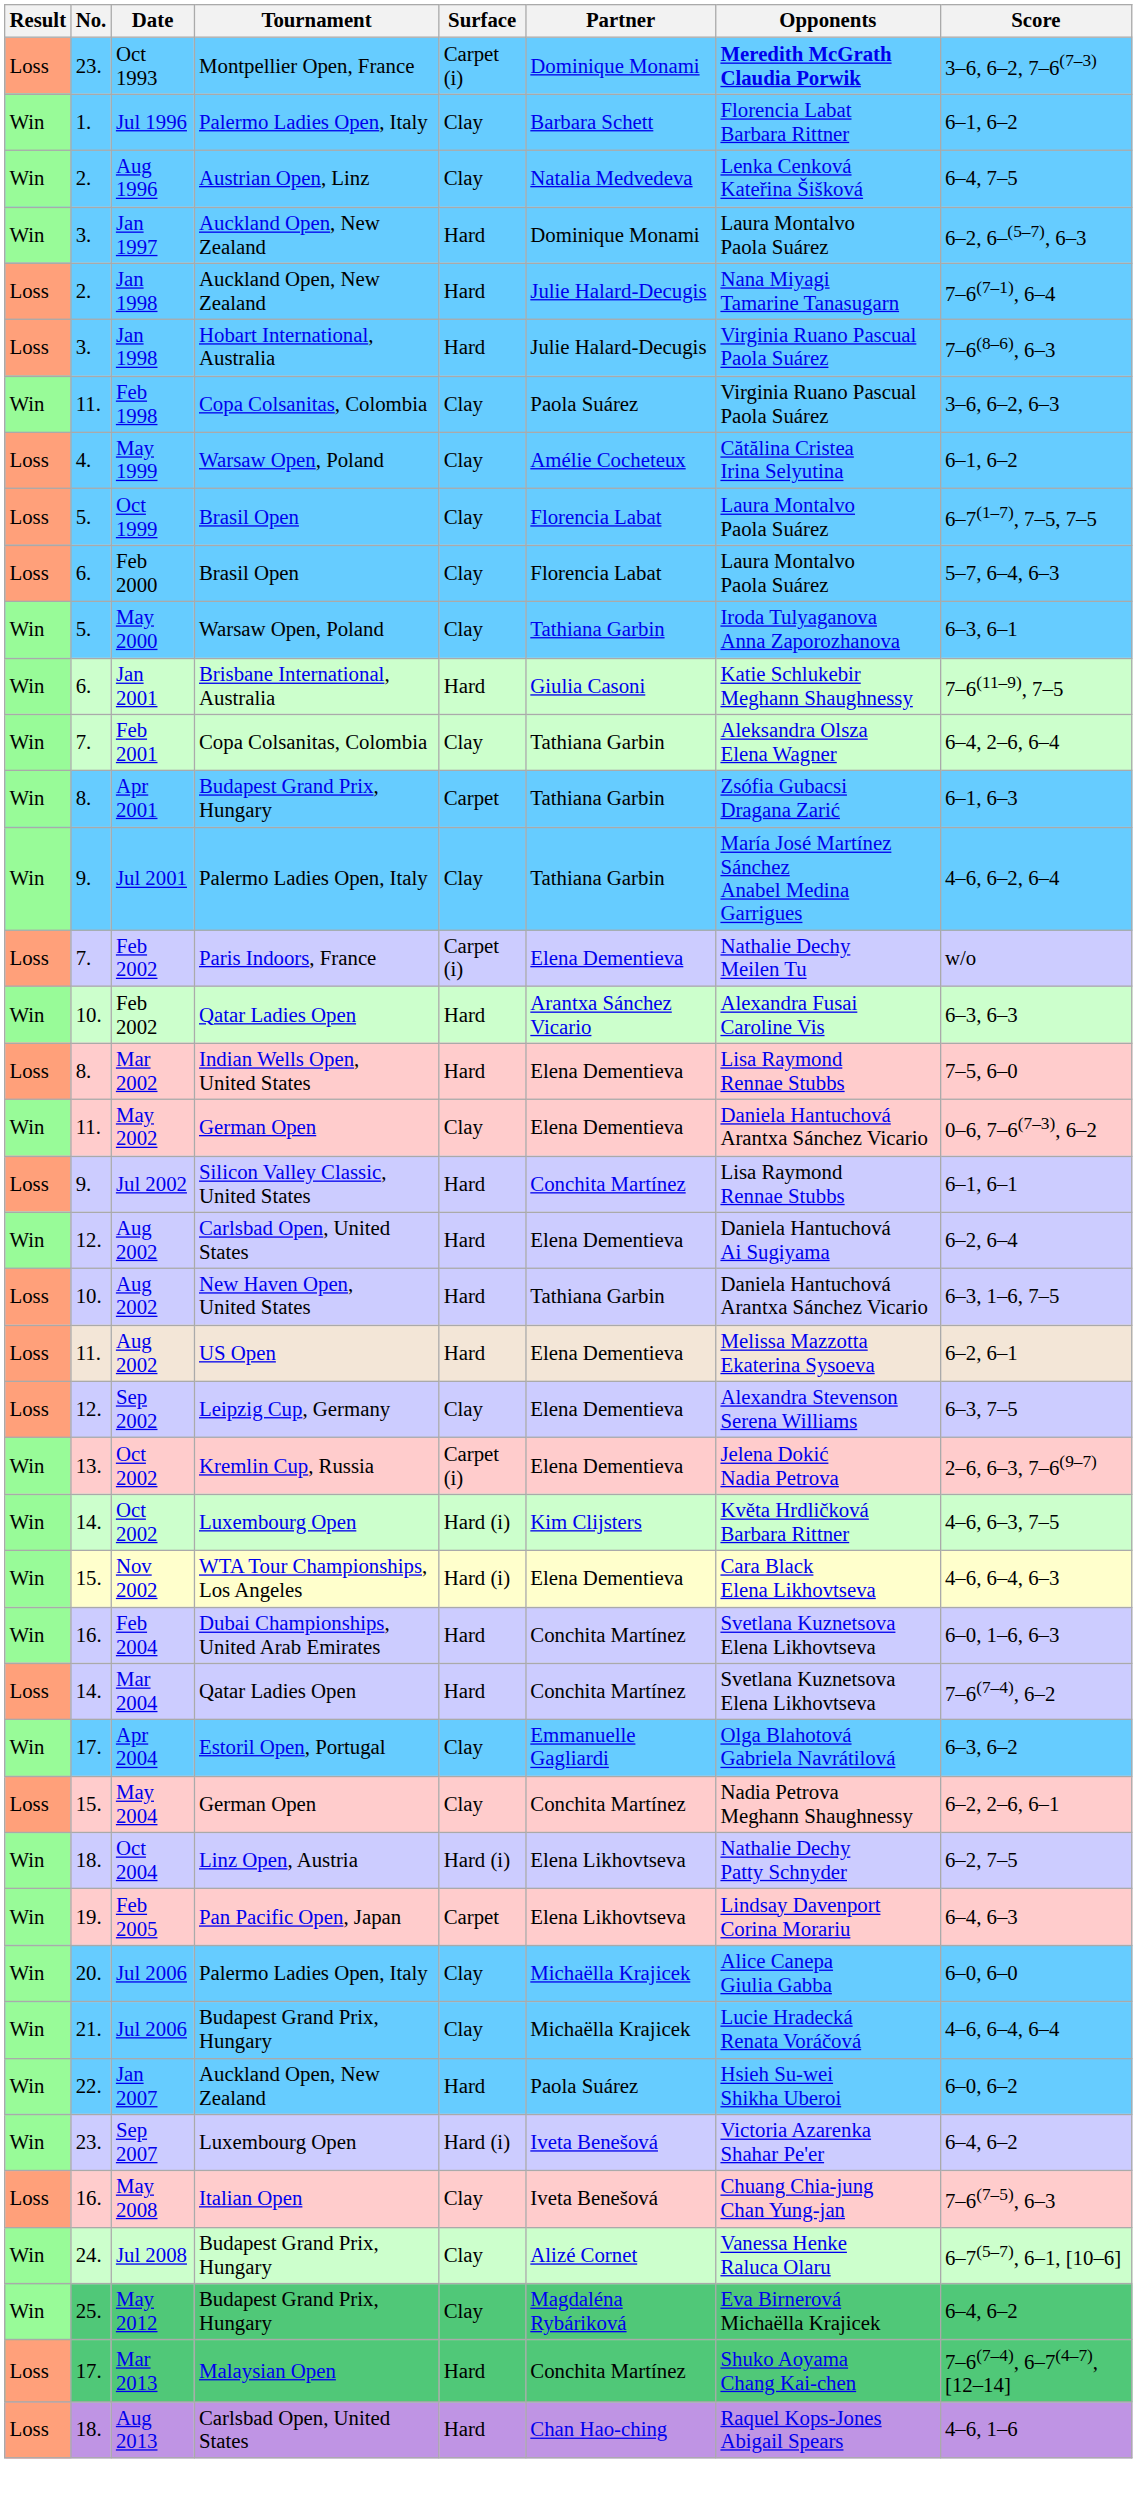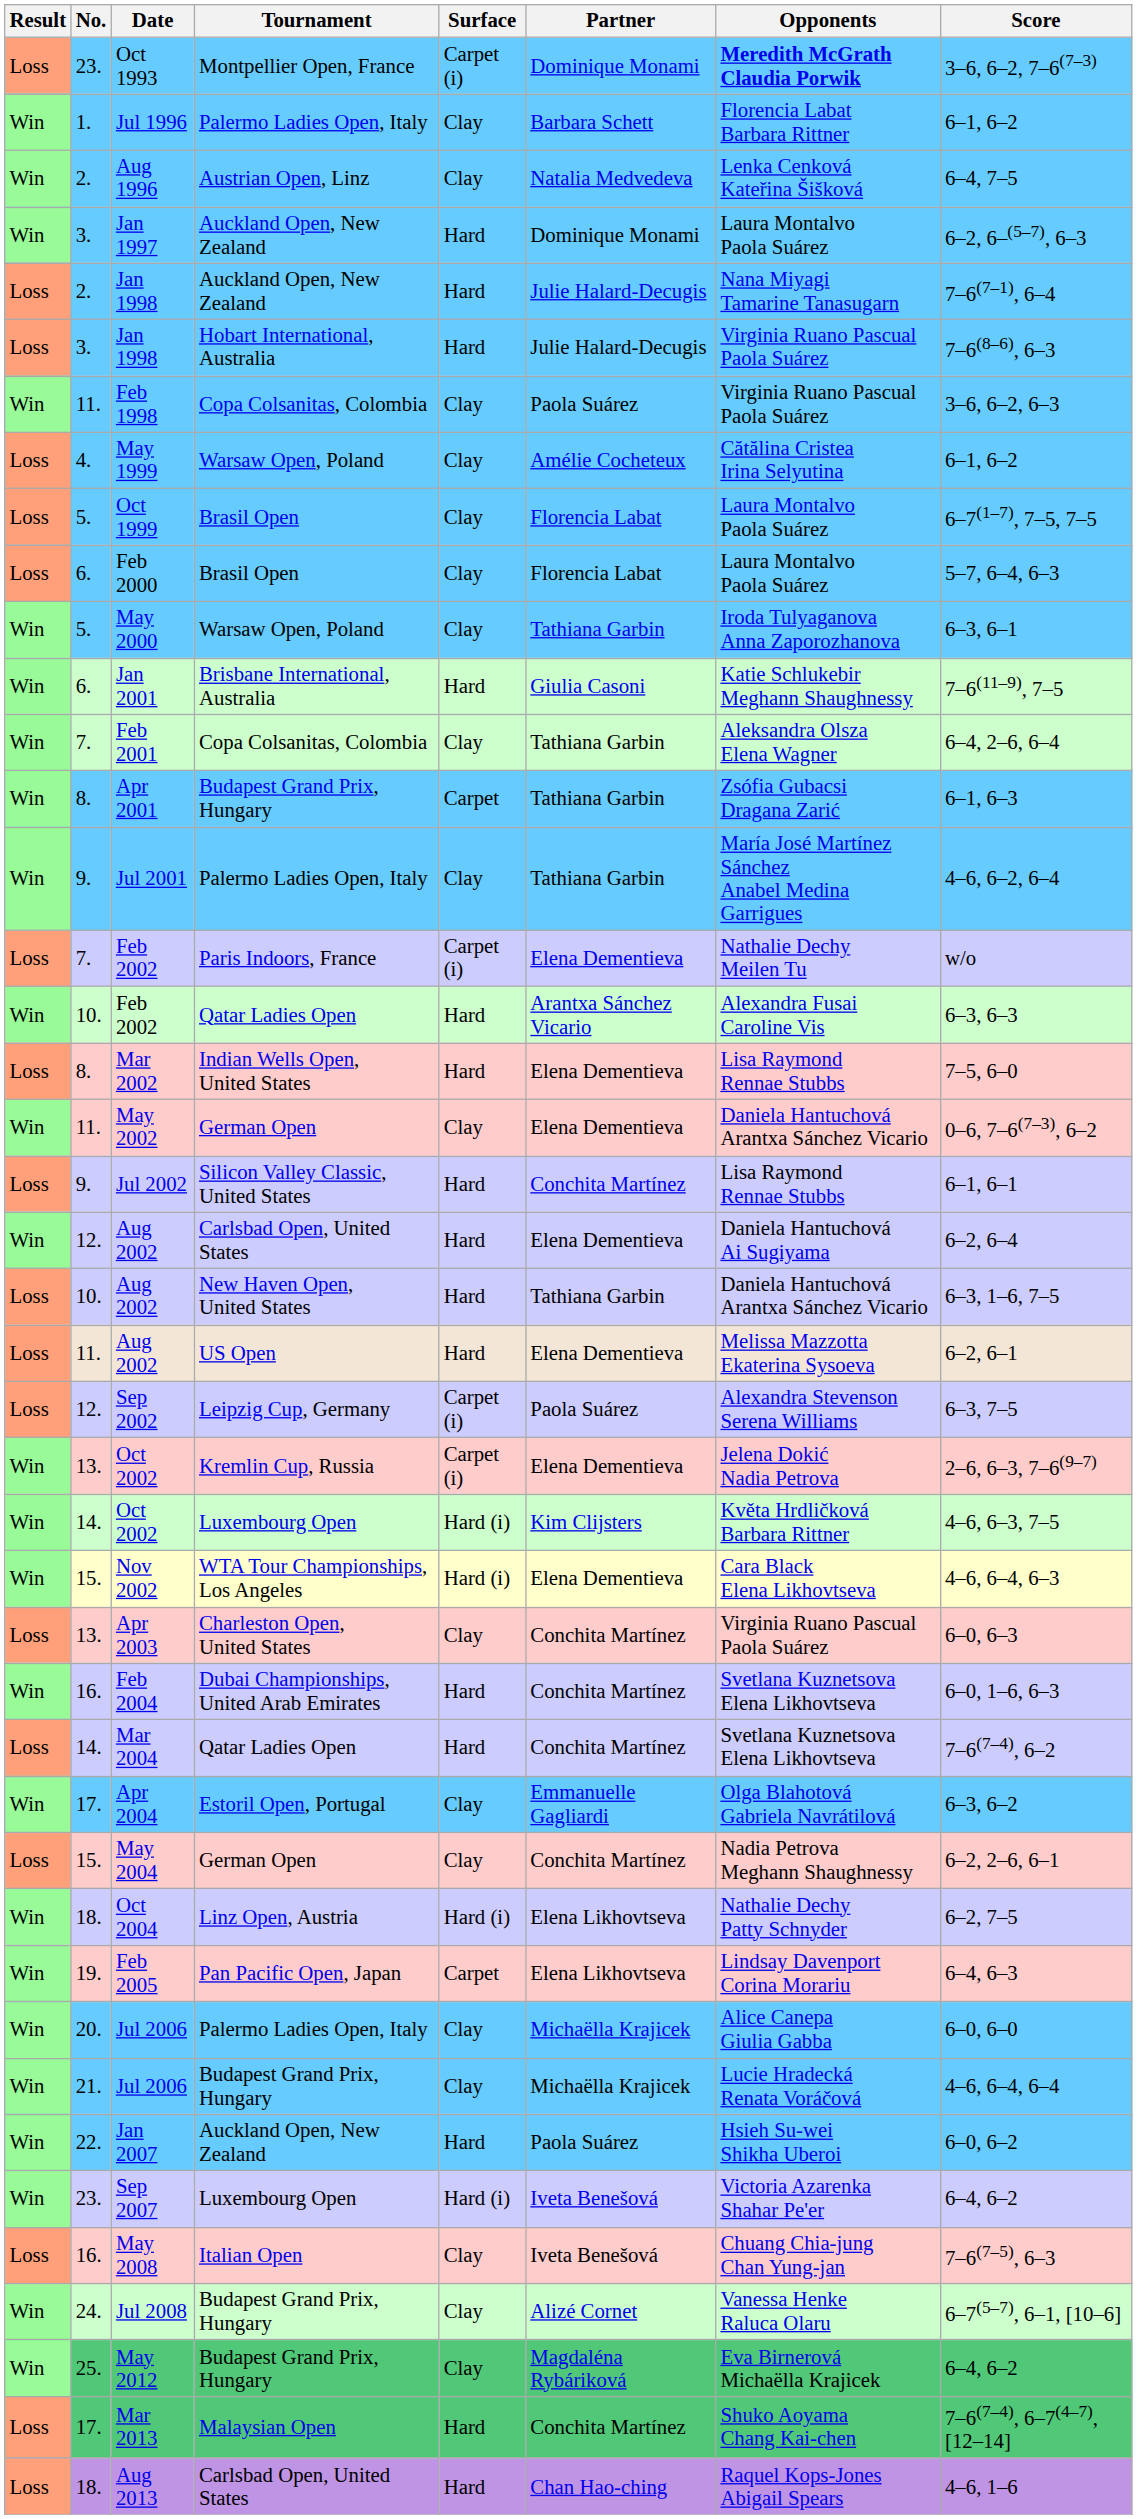Sep 2002 | Surface: Clay -> Carpet (i)
Sep 2002 | Partner: Elena Dementieva -> Paola Suárez
+ row: Loss | 13. | Apr 2003 | Charleston Open, United States | Clay | Conchita Martínez | Virginia Ruano Pascual Paola Suárez | 6–0, 6–3
